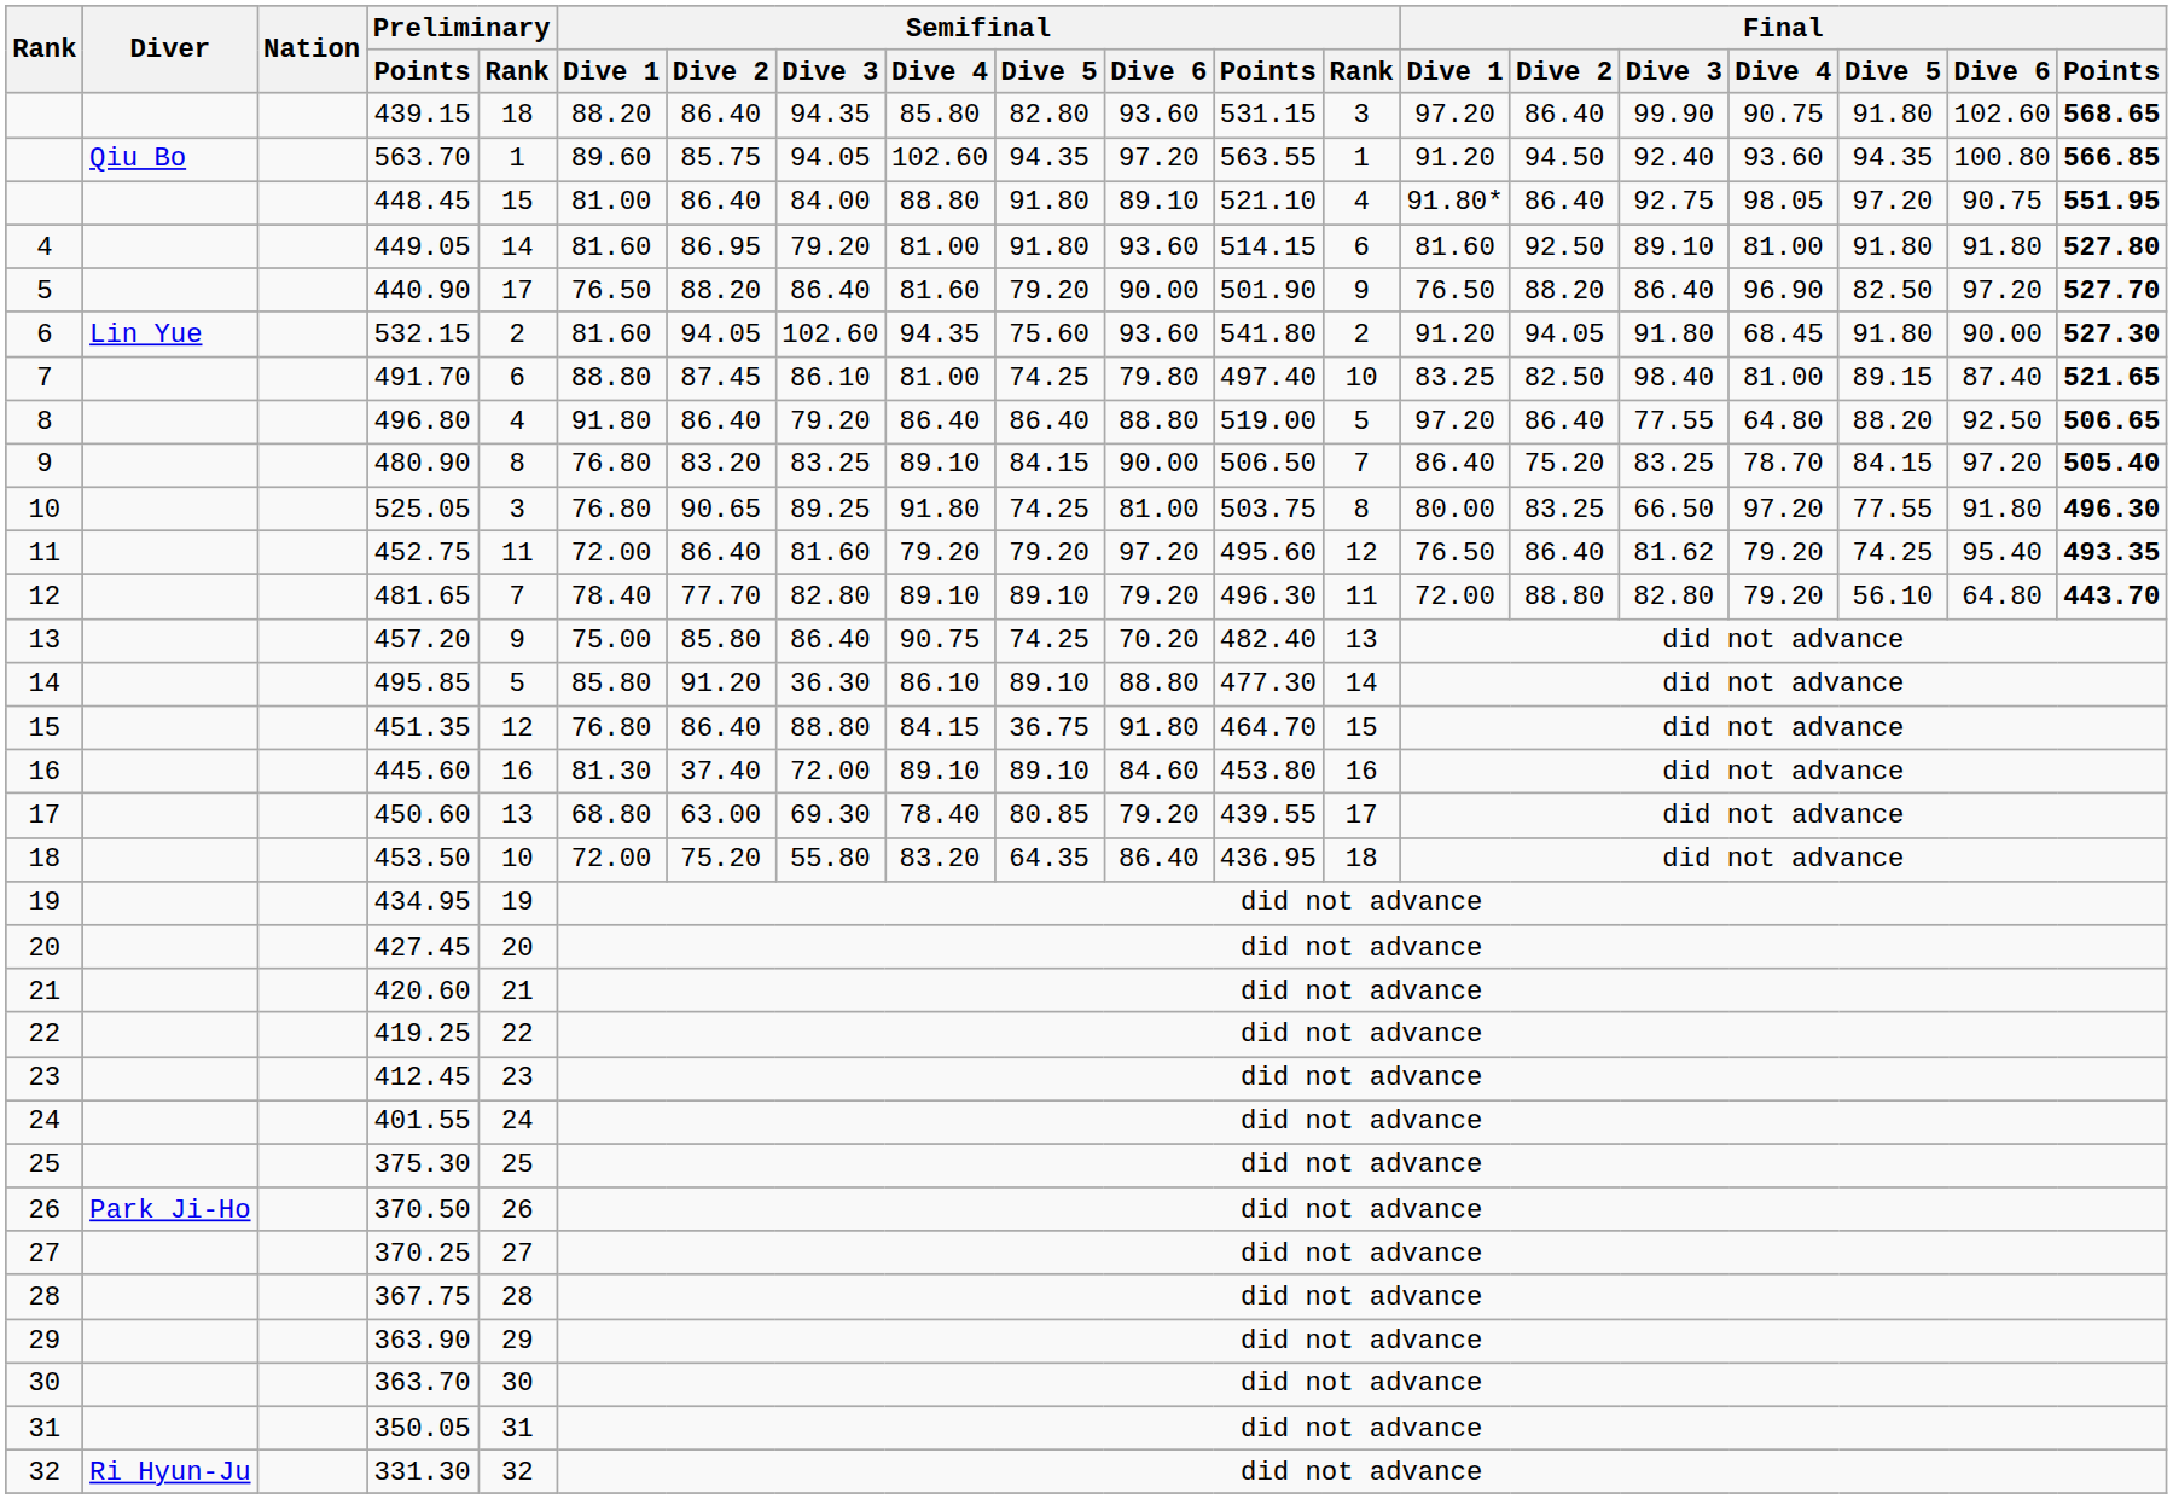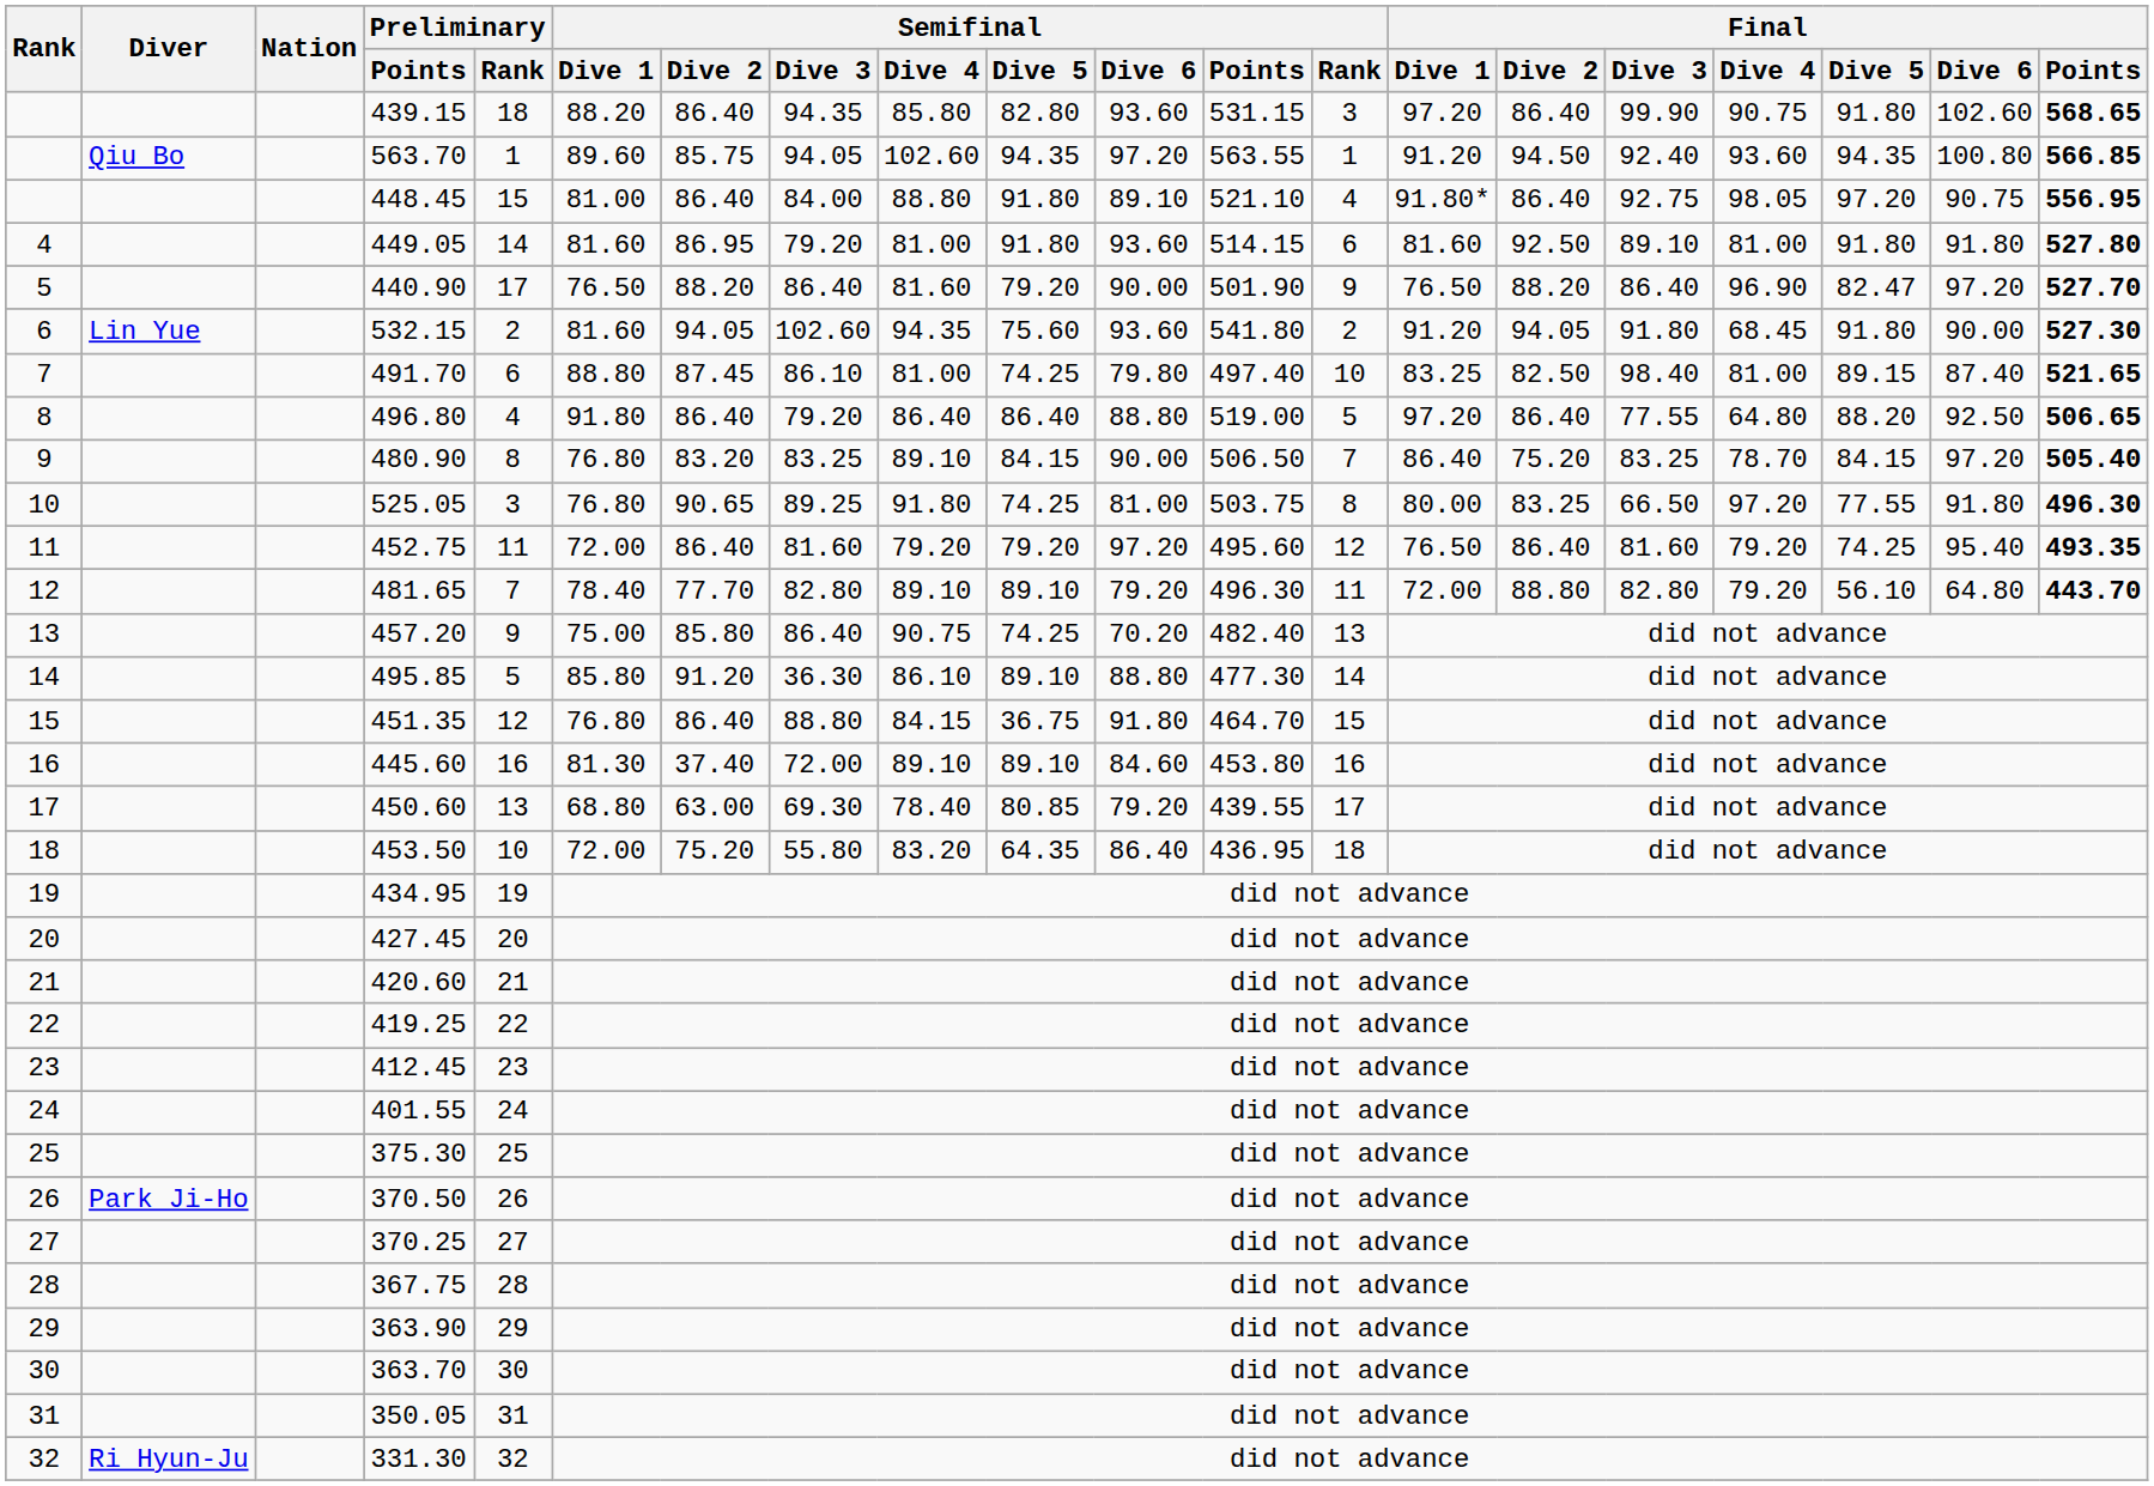448.45 | Final / Points: 551.95 -> 556.95
440.90 | Final / Dive 5: 82.50 -> 82.47
452.75 | Final / Dive 3: 81.62 -> 81.60
